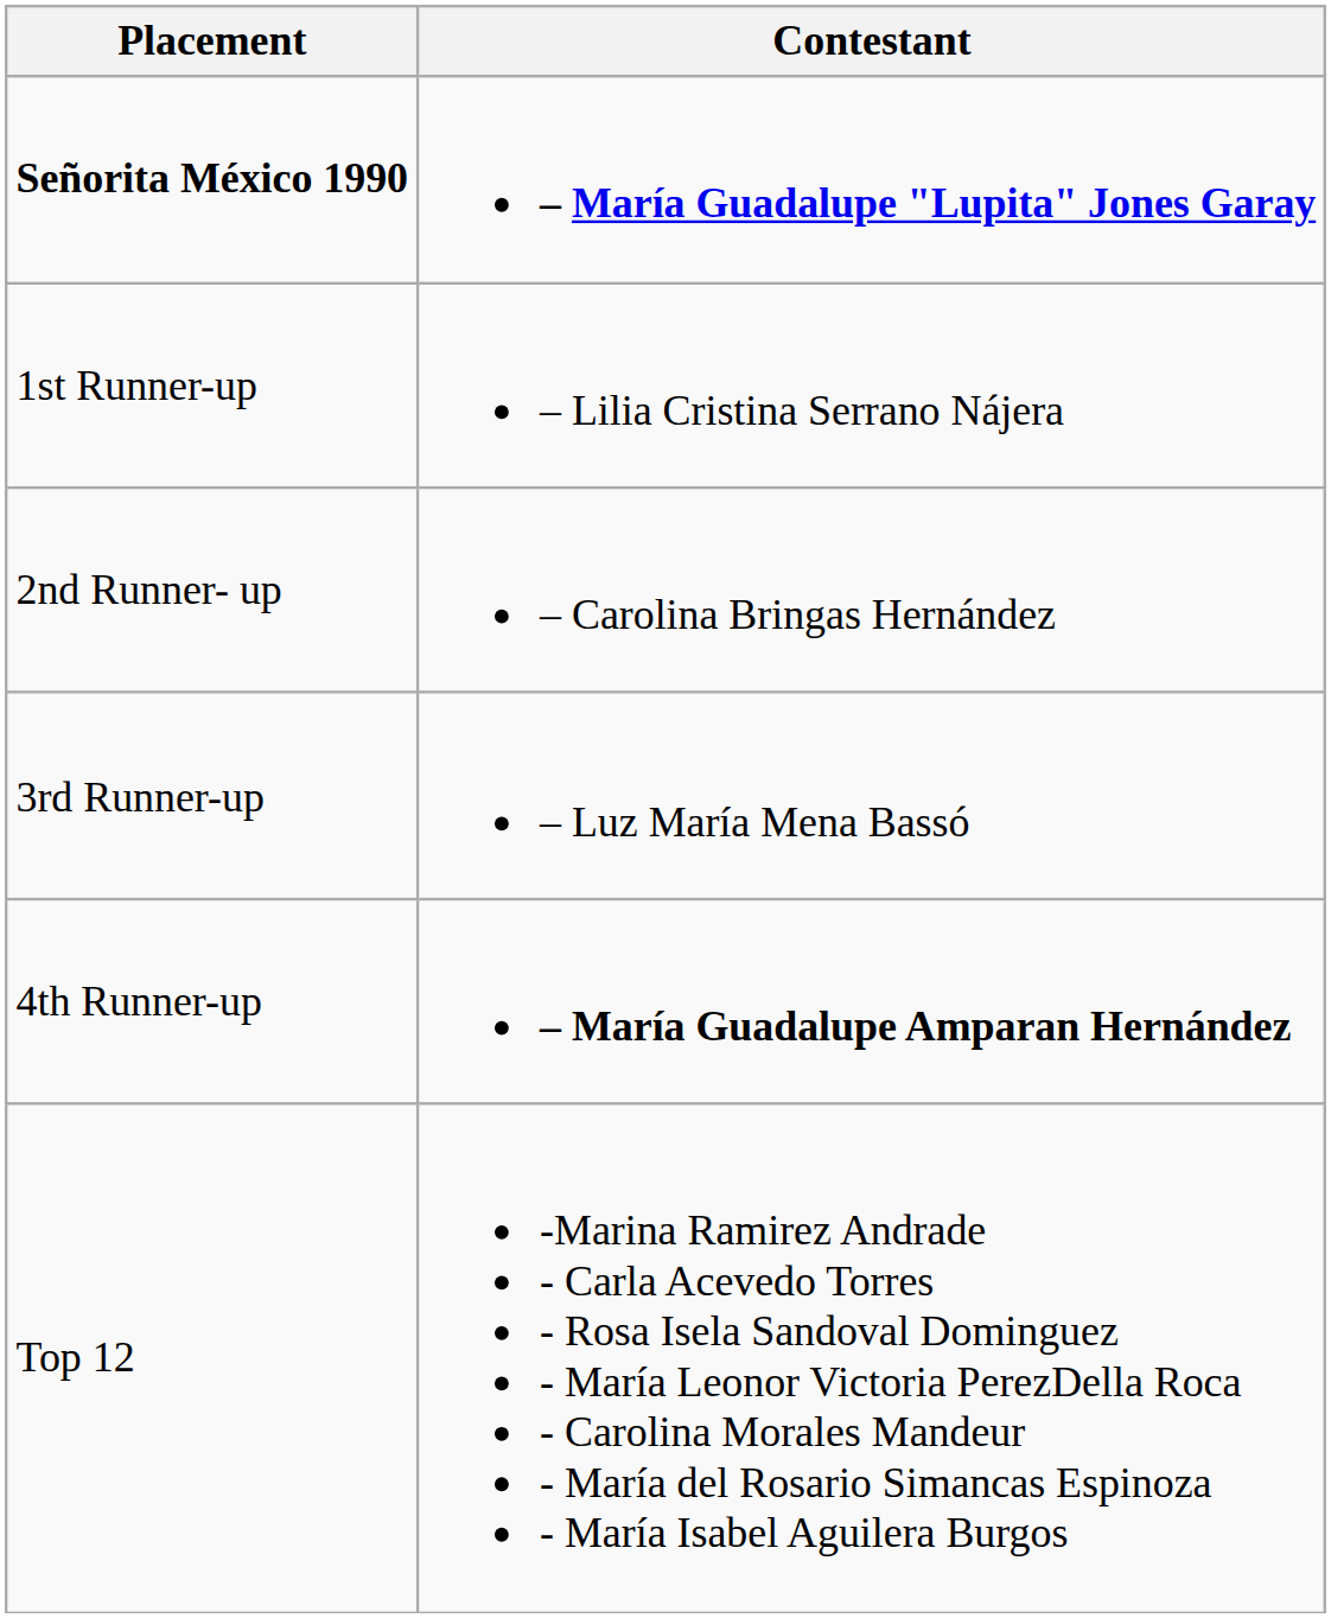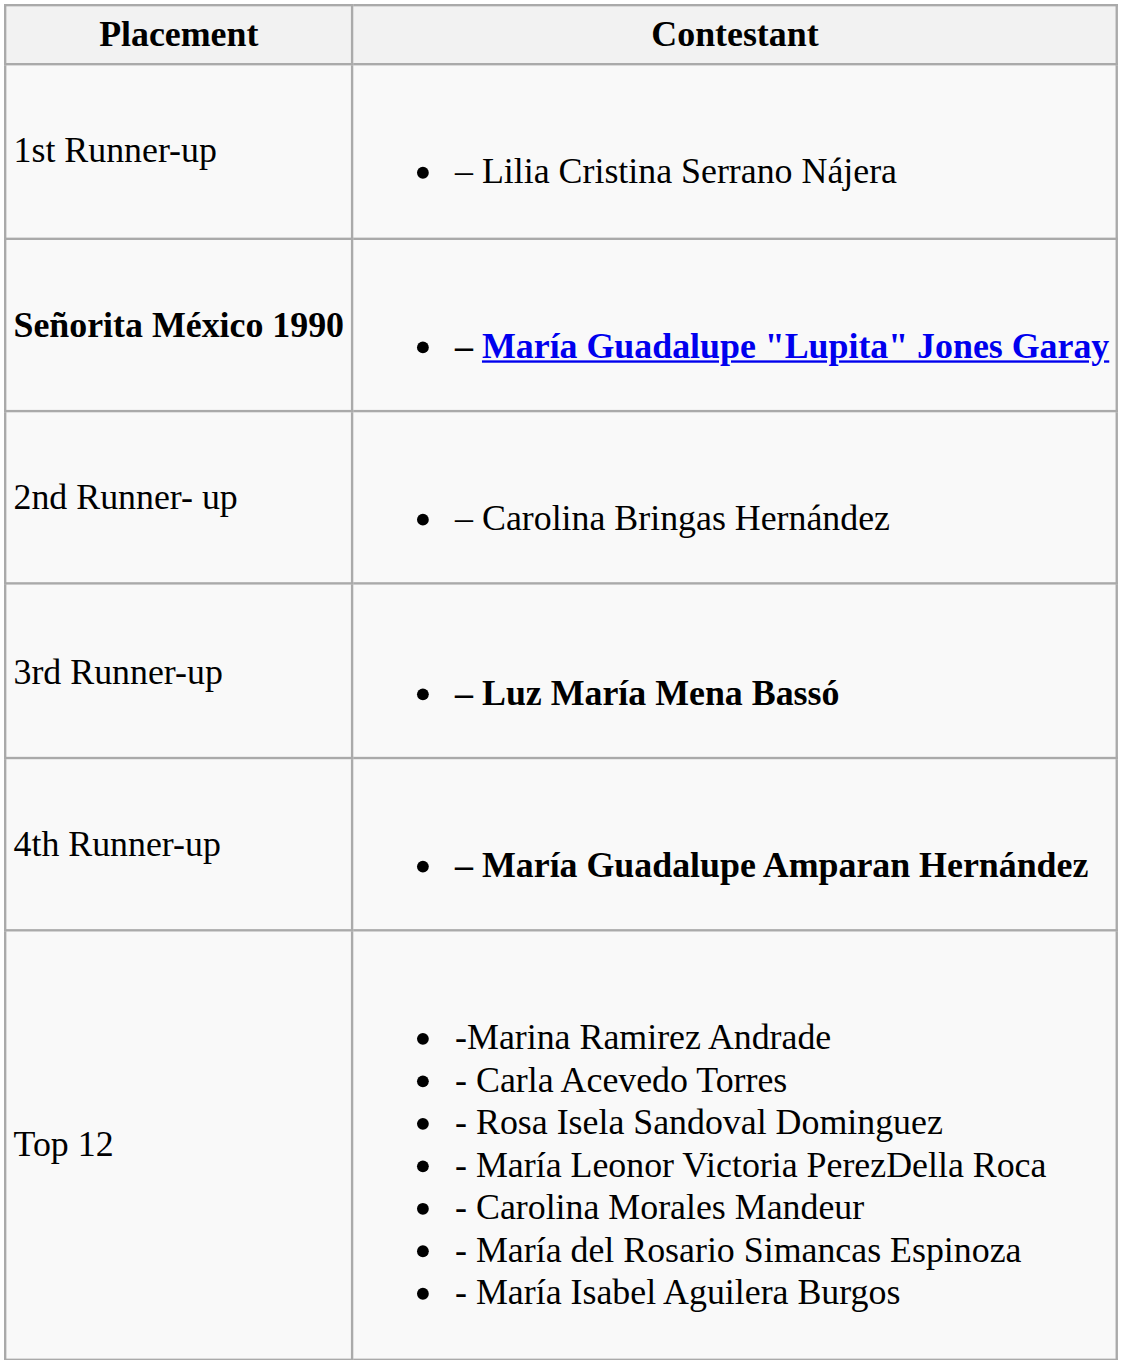rows swapped: Señorita México 1990 <-> 1st Runner-up
3rd Runner-up | Contestant: normal -> bold
